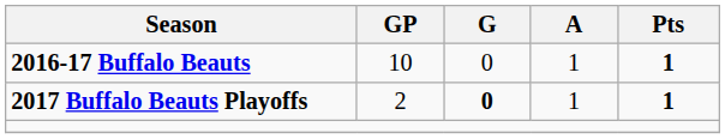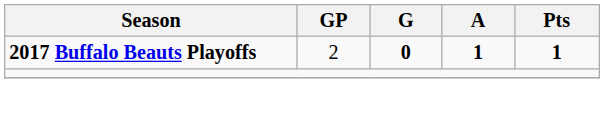- row: 2016-17 Buffalo Beauts | 10 | 0 | 1 | 1
2017 Buffalo Beauts Playoffs | A: normal -> bold
